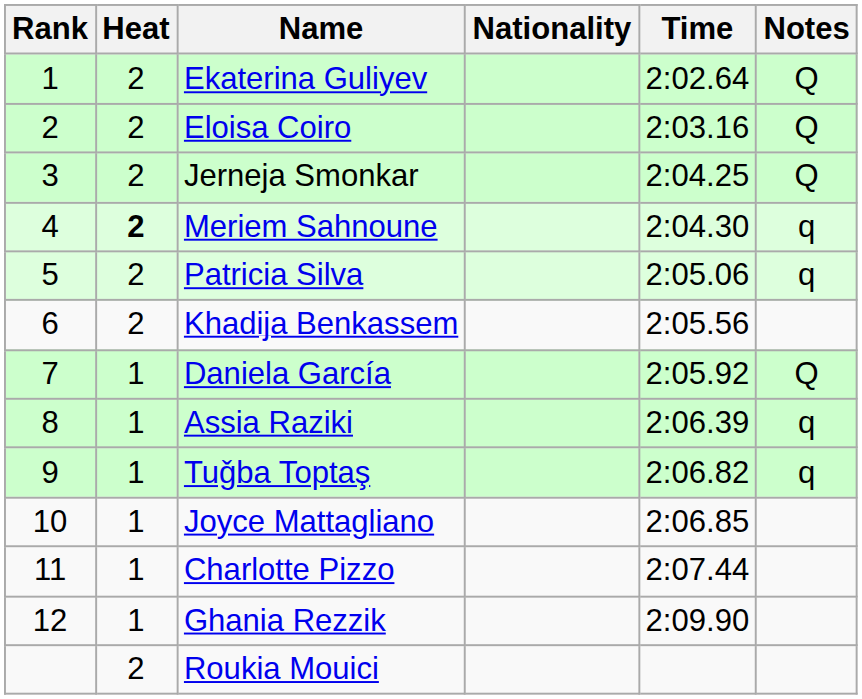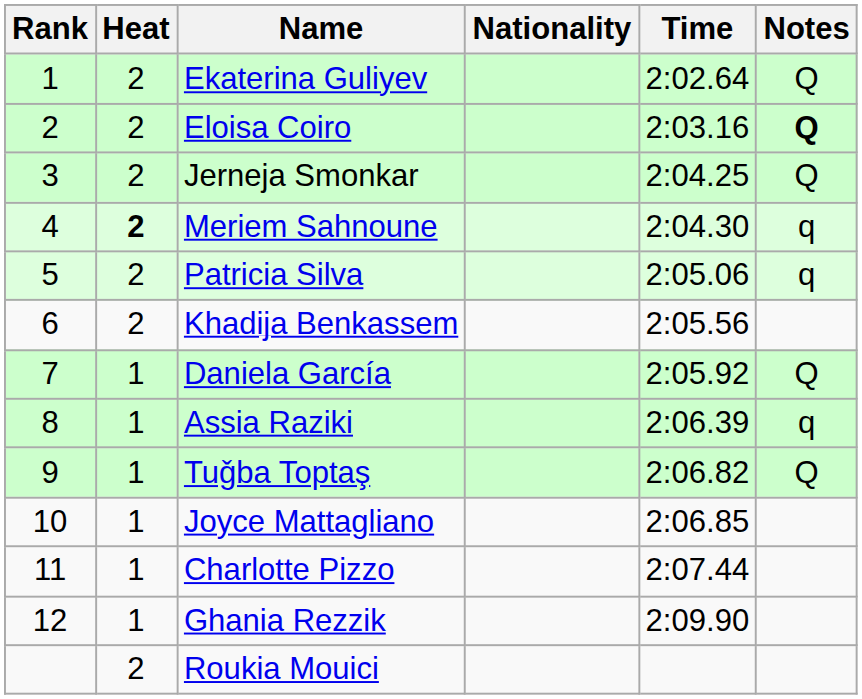Eloisa Coiro | Notes: normal -> bold
Tuǧba Toptaş | Notes: q -> Q
